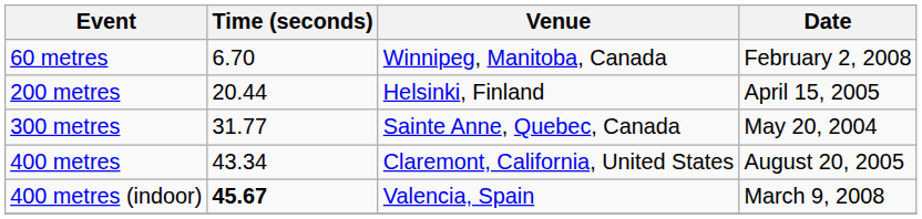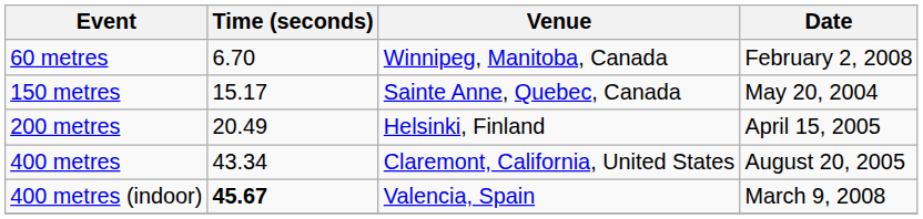+ row: 150 metres | 15.17 | Sainte Anne, Quebec, Canada | May 20, 2004
200 metres | Time (seconds): 20.44 -> 20.49
- row: 300 metres | 31.77 | Sainte Anne, Quebec, Canada | May 20, 2004
